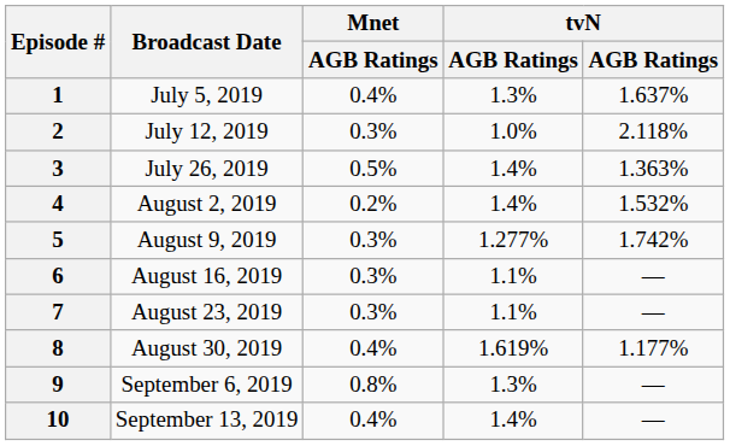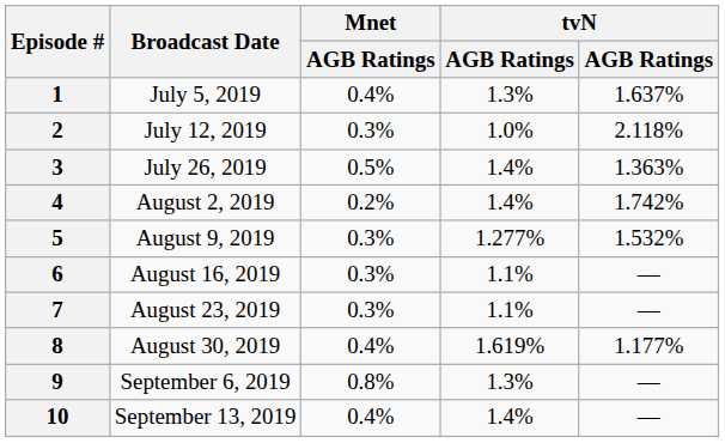4 | column 5: 1.532% -> 1.742%
5 | column 5: 1.742% -> 1.532%
